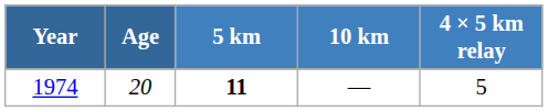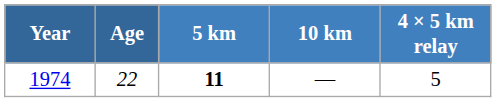1974 | Age: 20 -> 22
